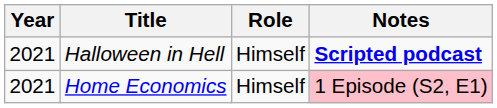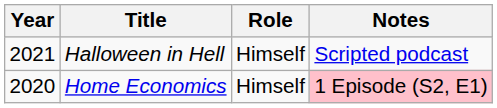Halloween in Hell | Notes: bold -> normal
Home Economics | Year: 2021 -> 2020
